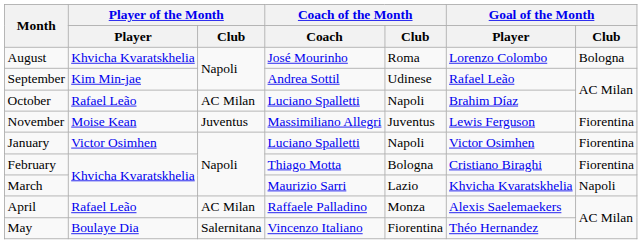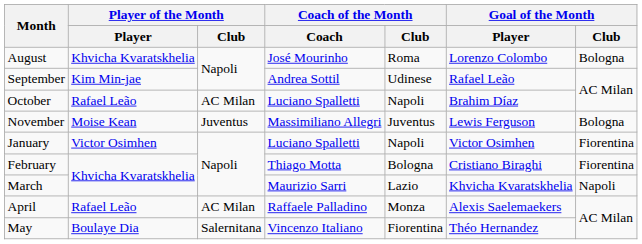November | Goal of the Month / Club: Fiorentina -> Bologna
